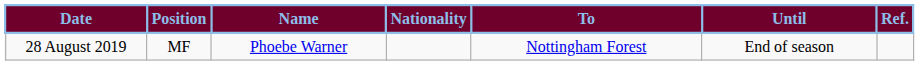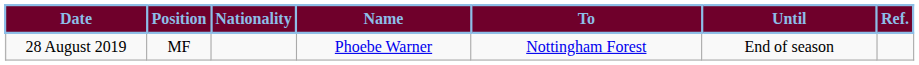columns swapped: Nationality <-> Name
